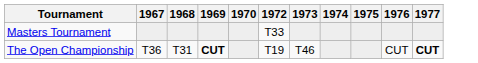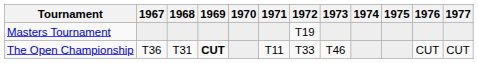+ column: 1971 | T11
Masters Tournament | 1972: T33 -> T19
The Open Championship | 1972: T19 -> T33
The Open Championship | 1977: bold -> normal
